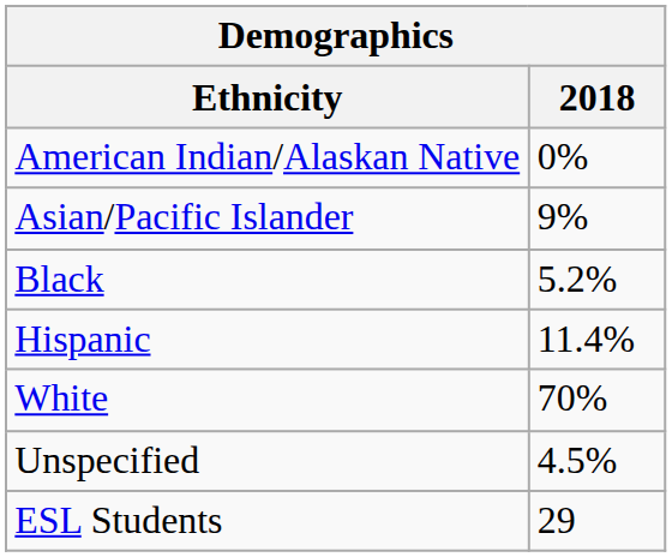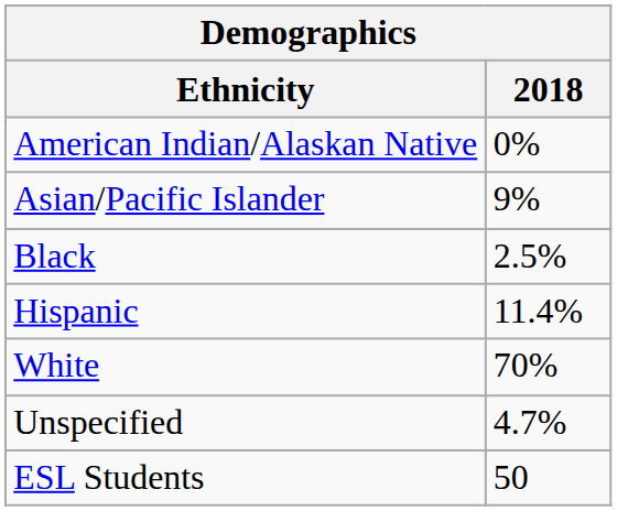Black | 2018: 5.2% -> 2.5%
Unspecified | 2018: 4.5% -> 4.7%
ESL Students | 2018: 29 -> 50
